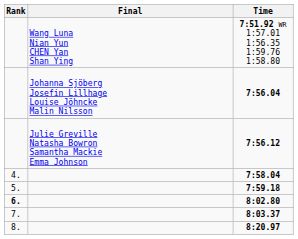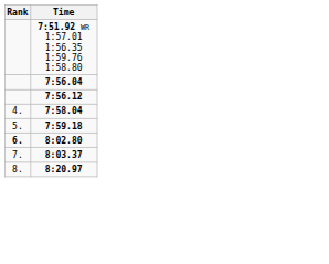- column: Final | Wang Luna Nian Yun CHEN Yan Shan Ying | Johanna Sjöberg Josefin Lillhage Louise Jöhncke Malin Nilsson | Julie Greville Natasha Bowron Samantha Mackie Emma Johnson
